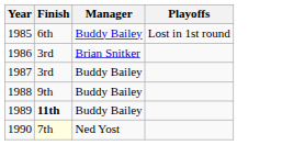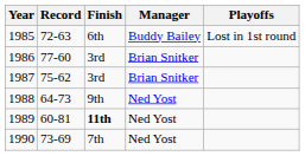+ column: Record | 72-63 | 77-60 | 75-62 | 64-73 | 60-81 | 73-69
1987 | Manager: Buddy Bailey -> Brian Snitker
1988 | Manager: Buddy Bailey -> Ned Yost
1989 | Manager: Buddy Bailey -> Ned Yost
1990 | Finish: lightyellow background -> no background
